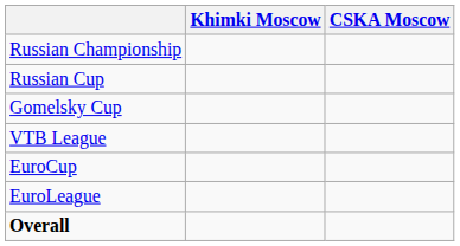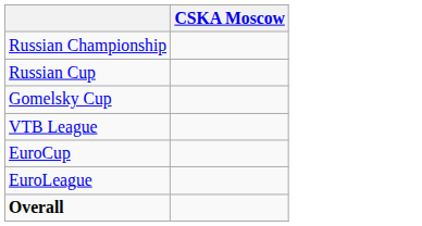- column: Khimki Moscow
